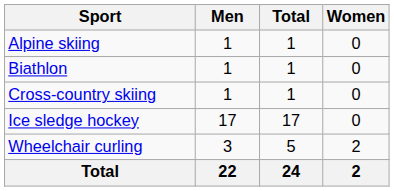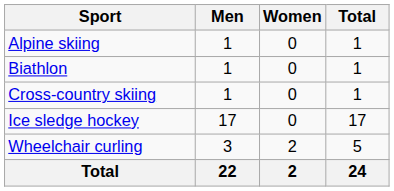columns swapped: Women <-> Total
